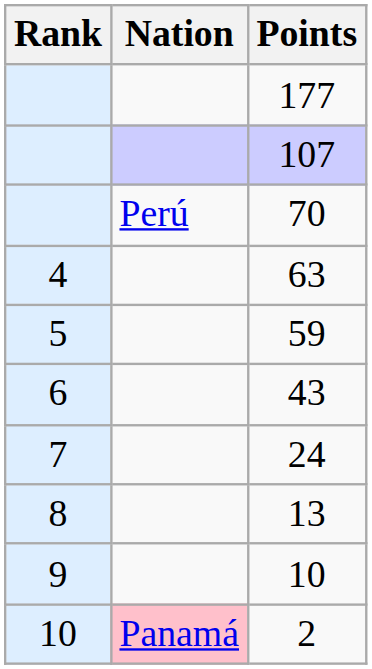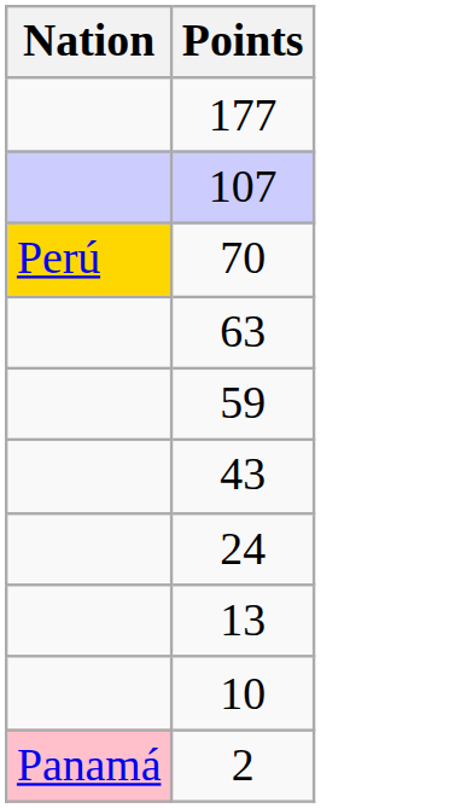- column: Rank | 4 | 5 | 6 | 7 | 8 | 9 | 10
70 | Nation: no background -> gold background
